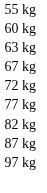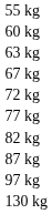+ row: 130 kg
